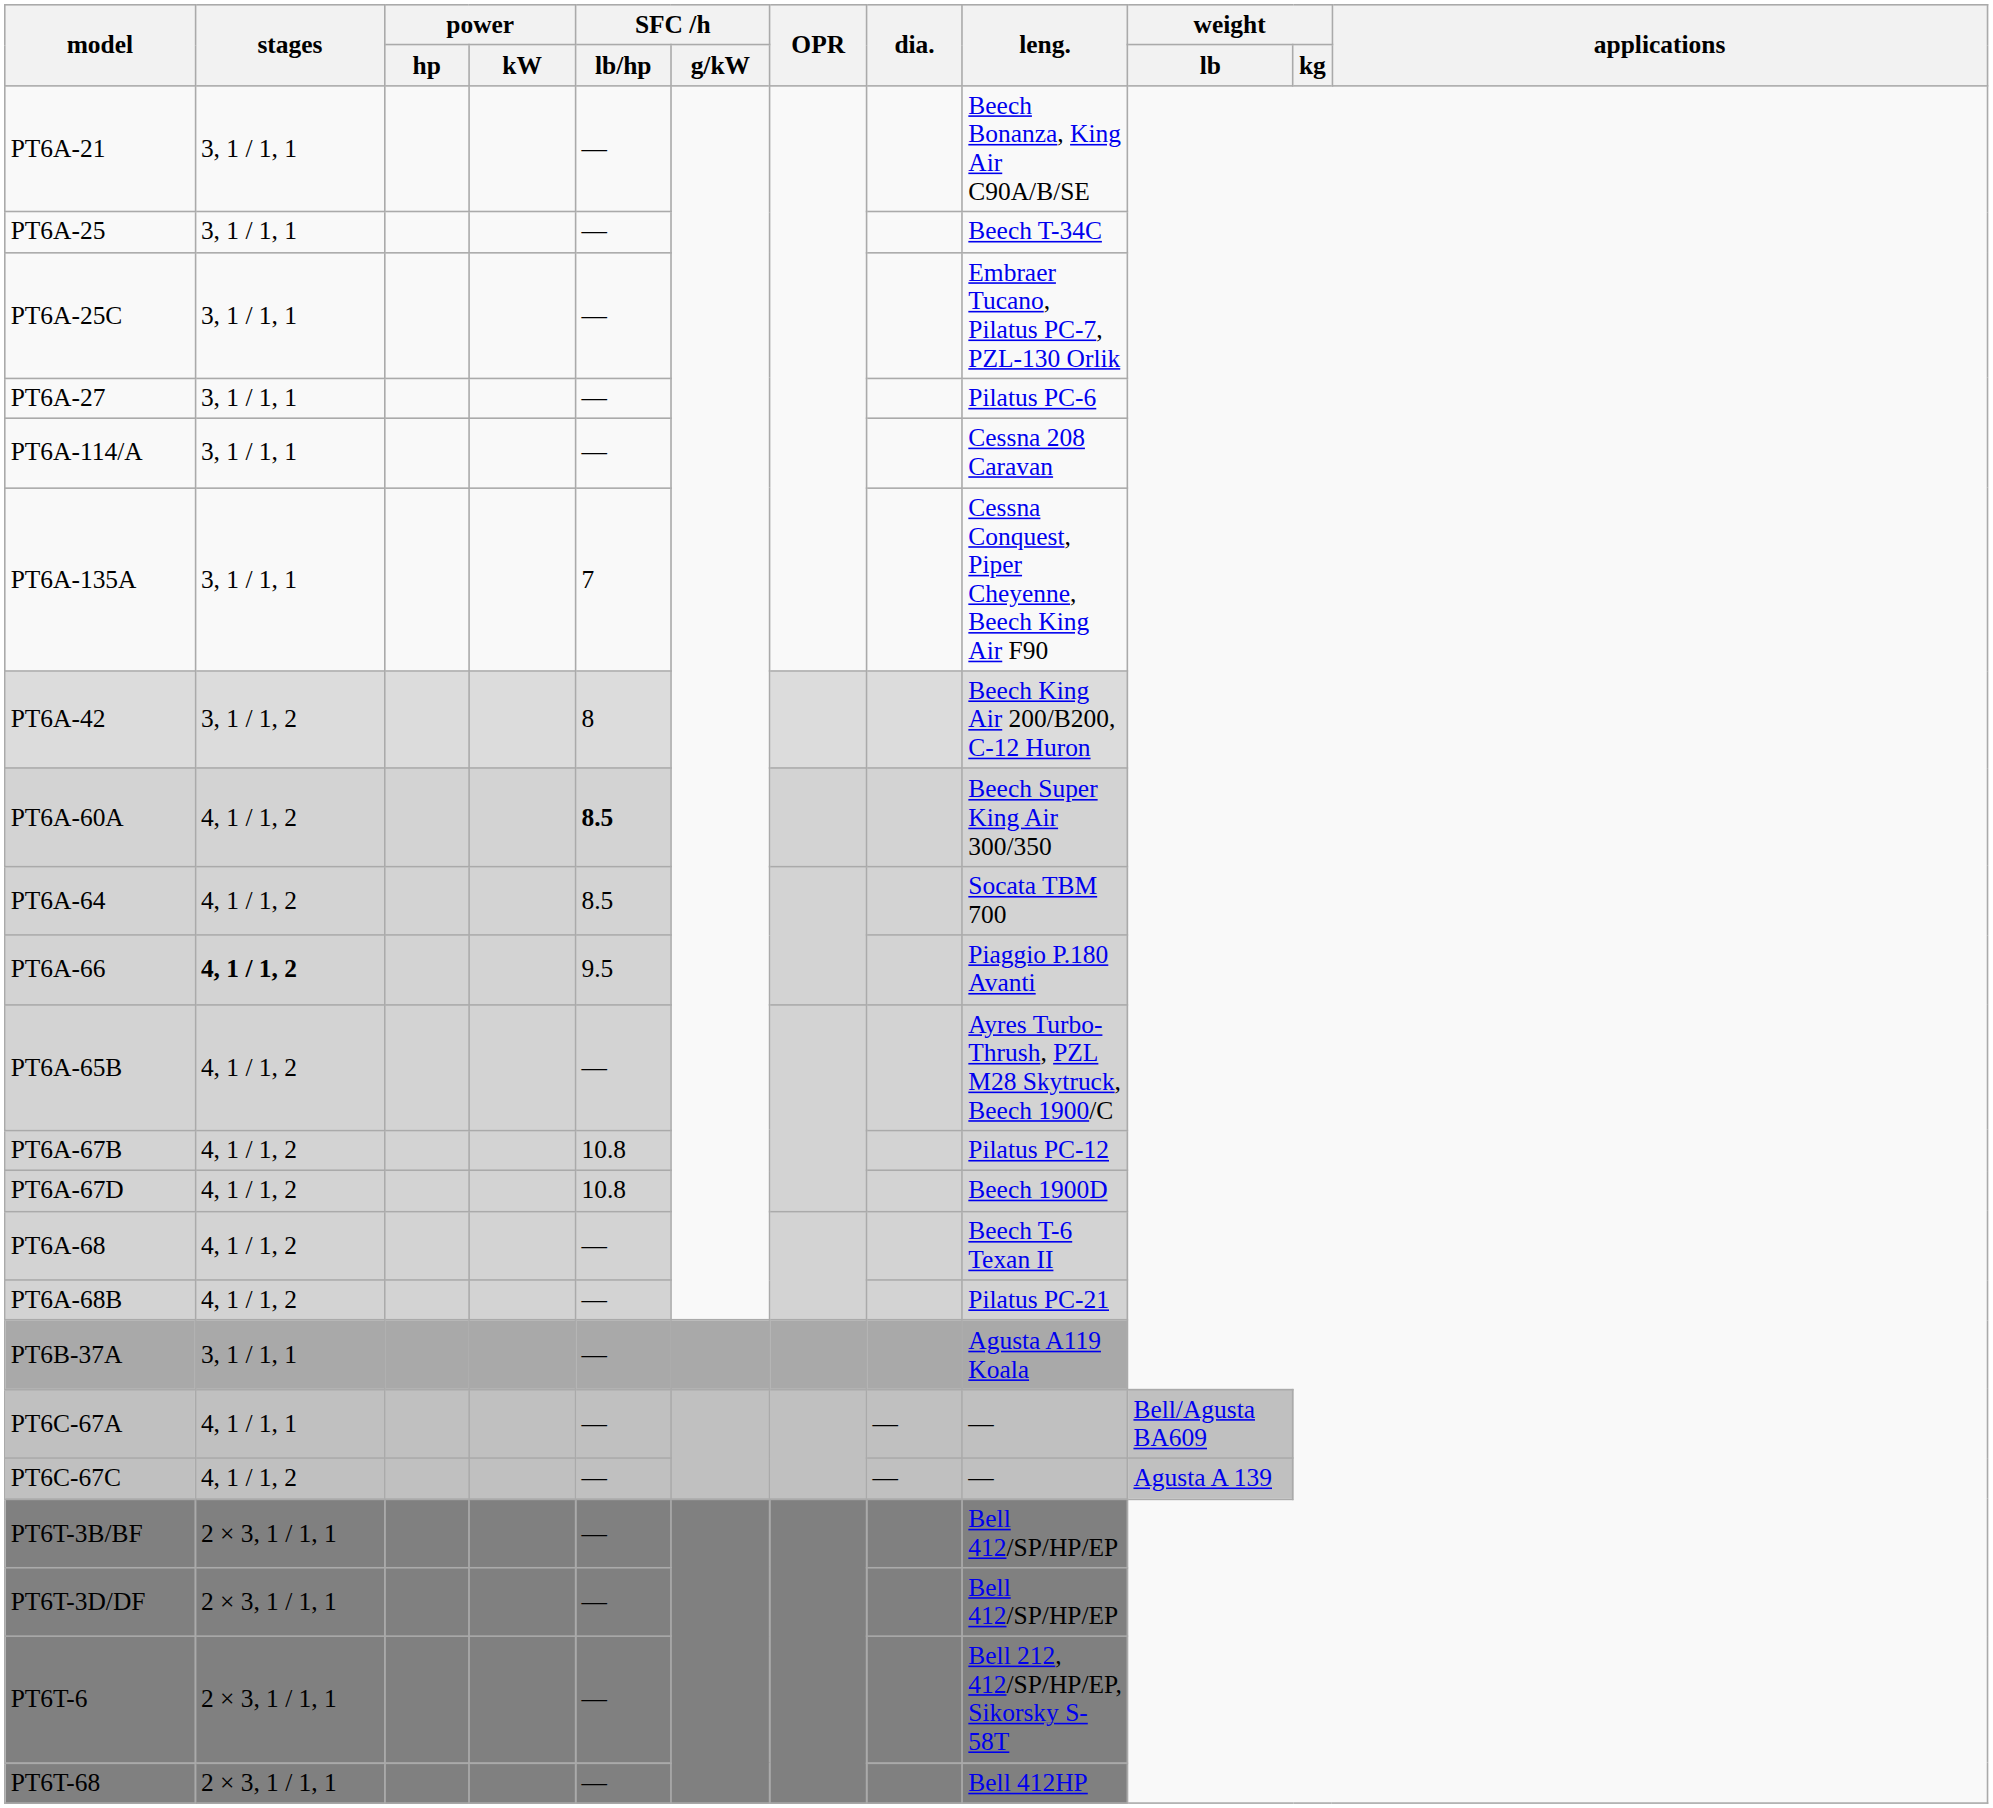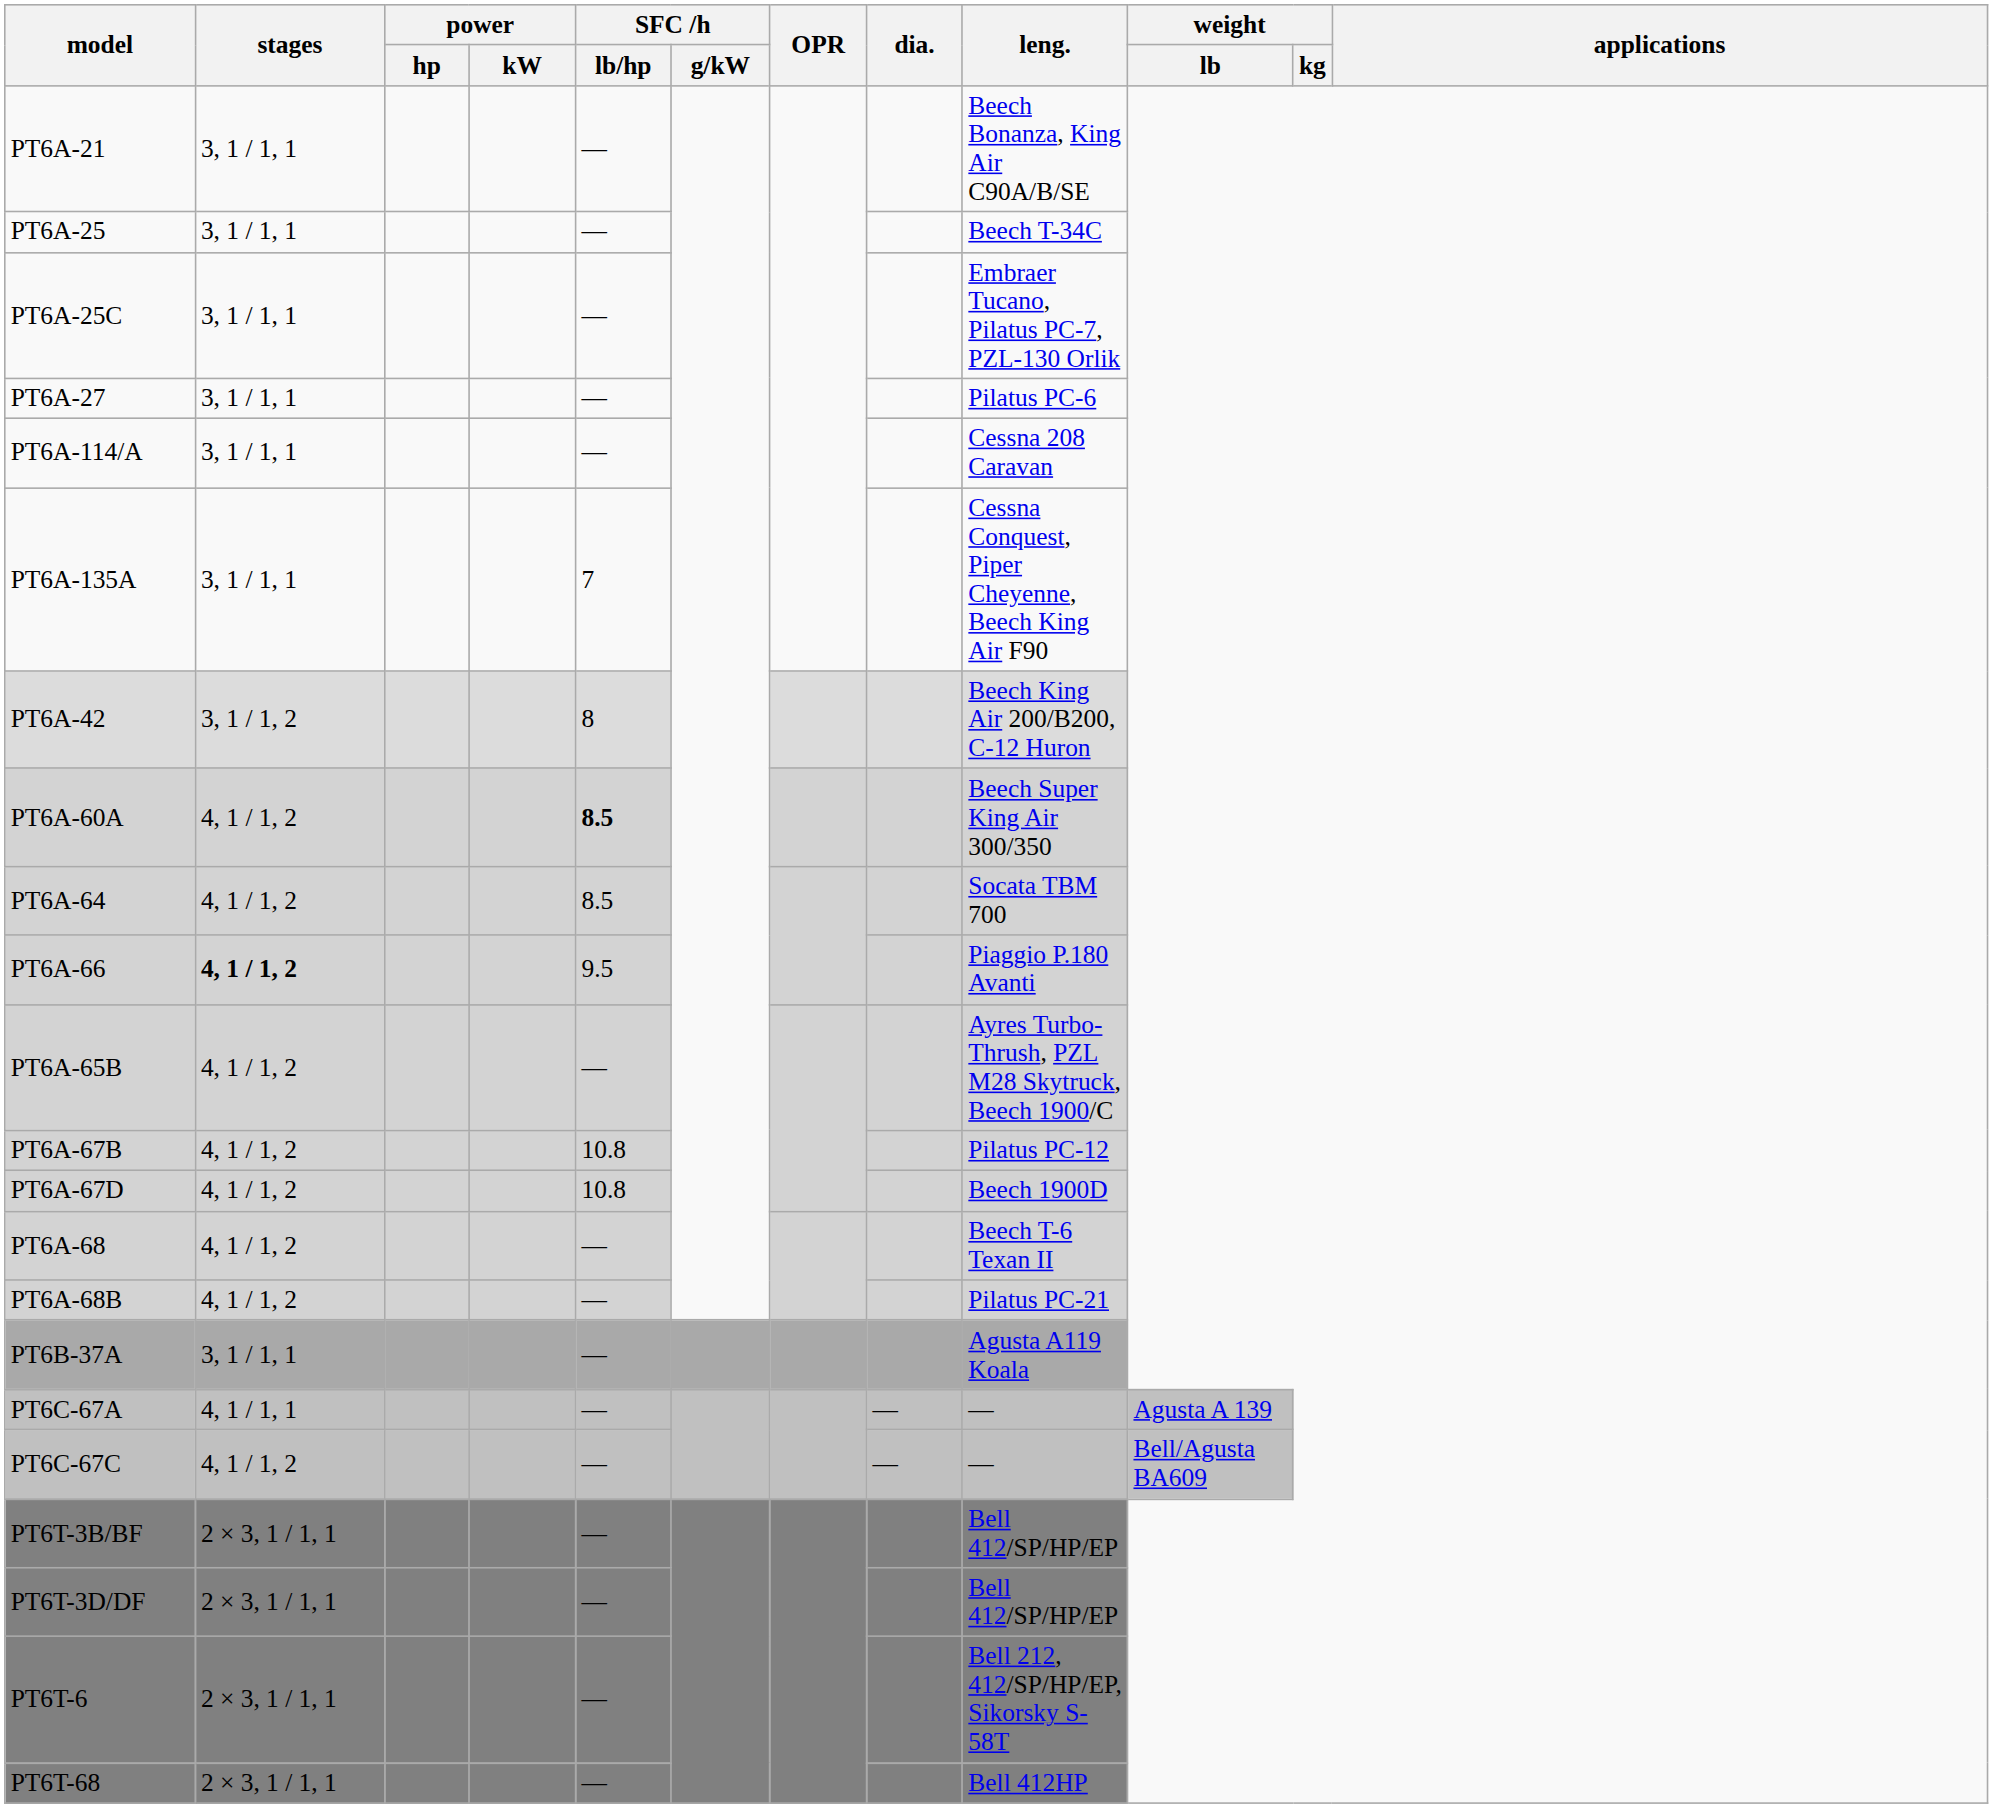PT6C-67A | weight / lb: Bell/Agusta BA609 -> Agusta A 139
PT6C-67C | weight / lb: Agusta A 139 -> Bell/Agusta BA609
